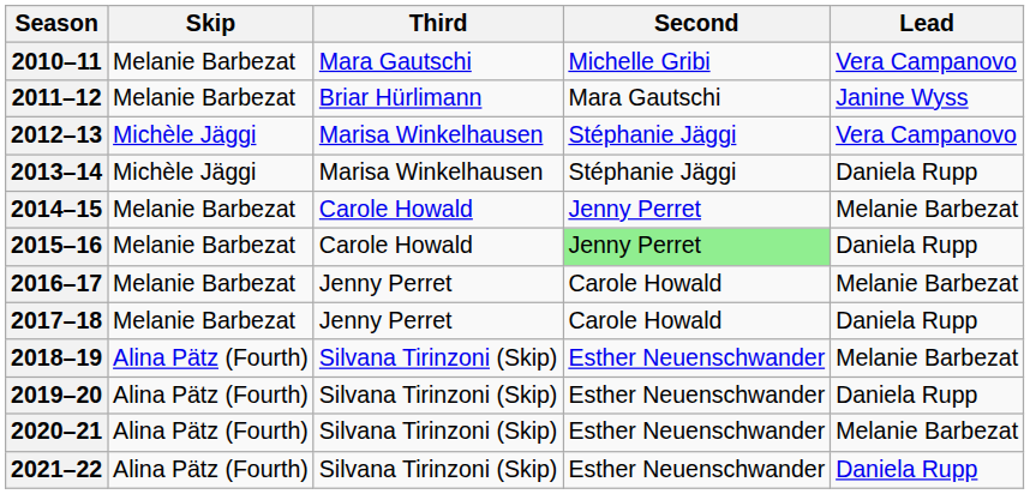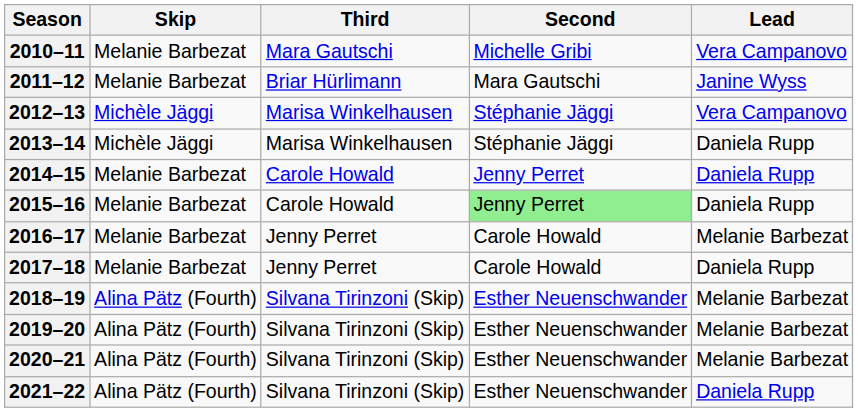2014–15 | Lead: Melanie Barbezat -> Daniela Rupp
2019–20 | Lead: Daniela Rupp -> Melanie Barbezat
